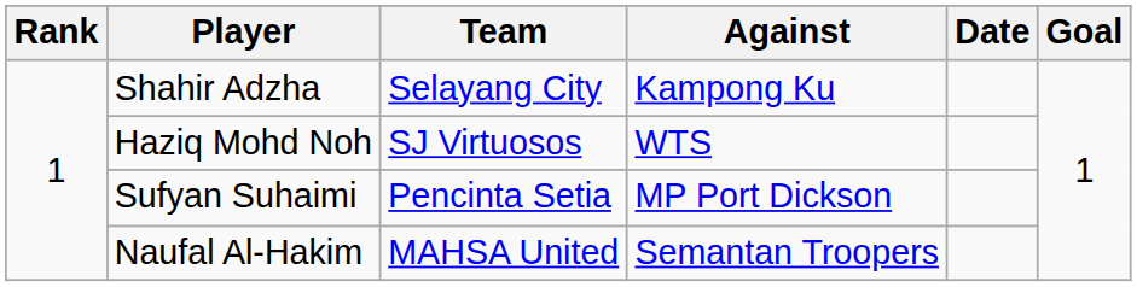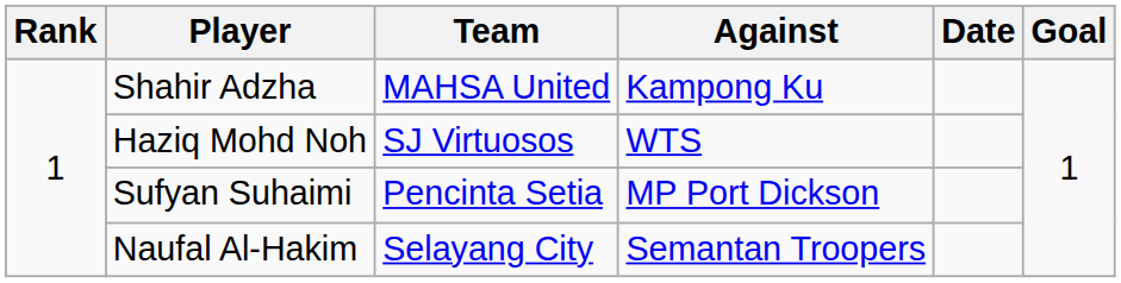Shahir Adzha | Team: Selayang City -> MAHSA United
Naufal Al-Hakim | Team: MAHSA United -> Selayang City
